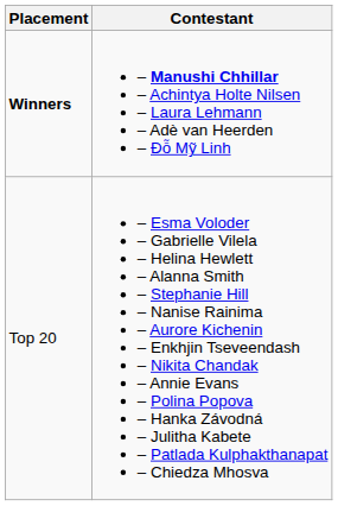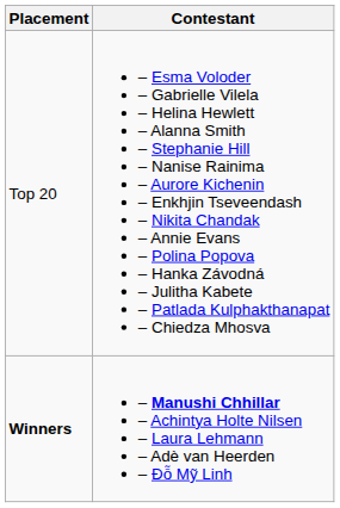rows swapped: Winners <-> Top 20
